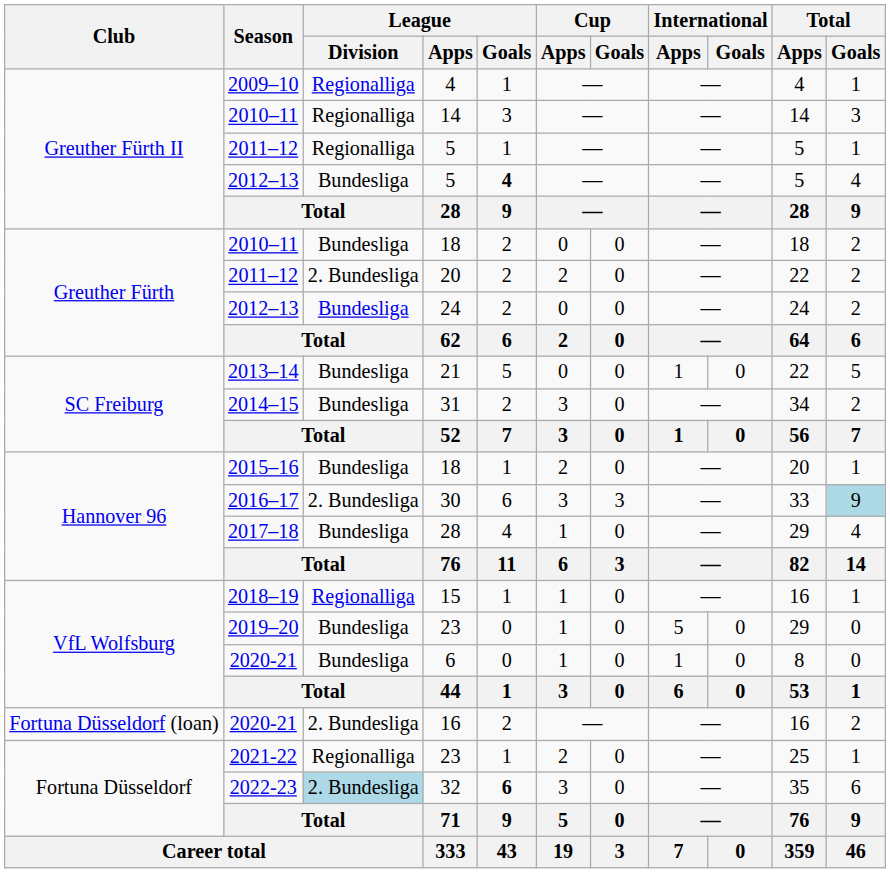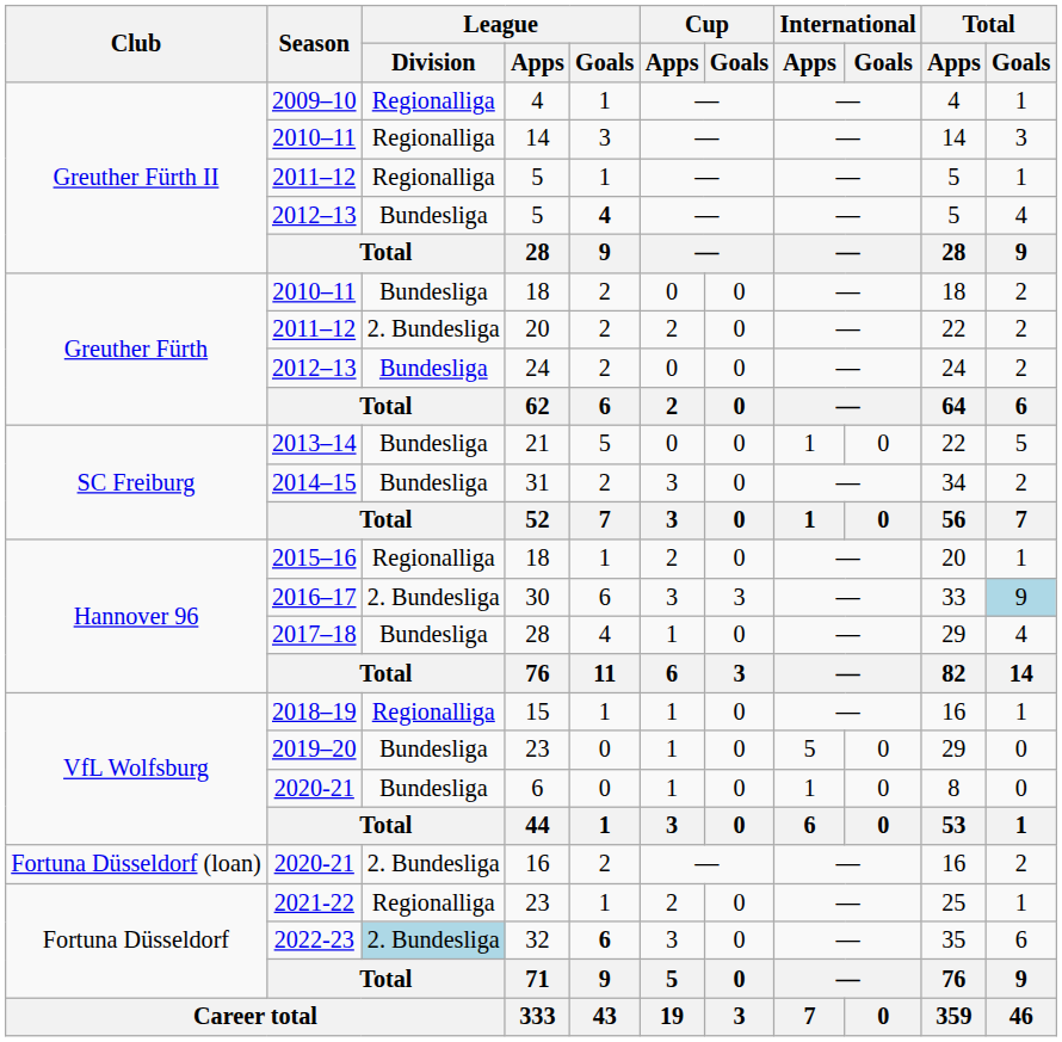2015–16 / 18 | League / Division: Bundesliga -> Regionalliga
